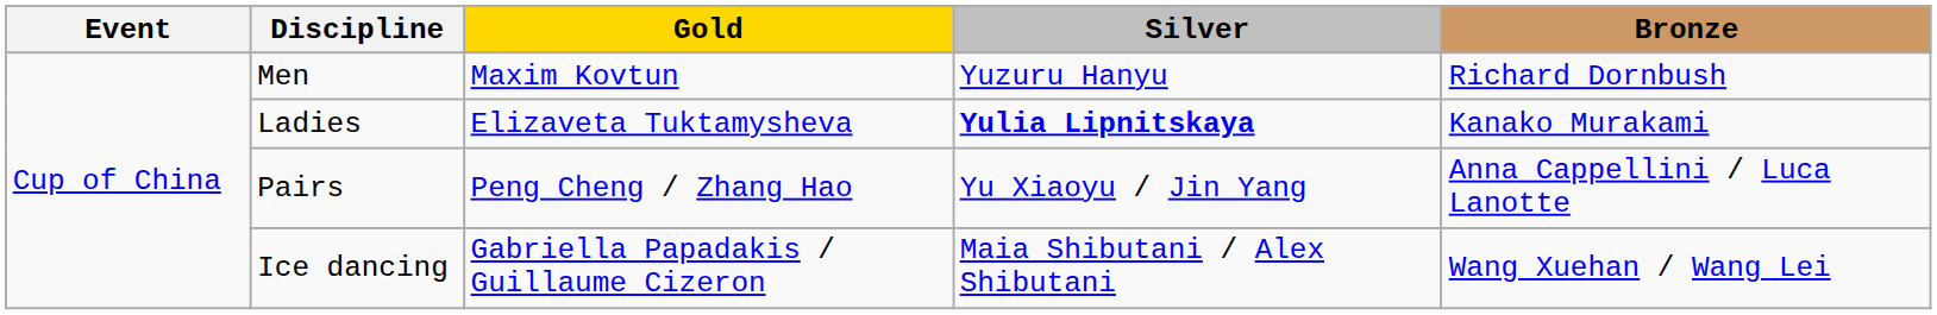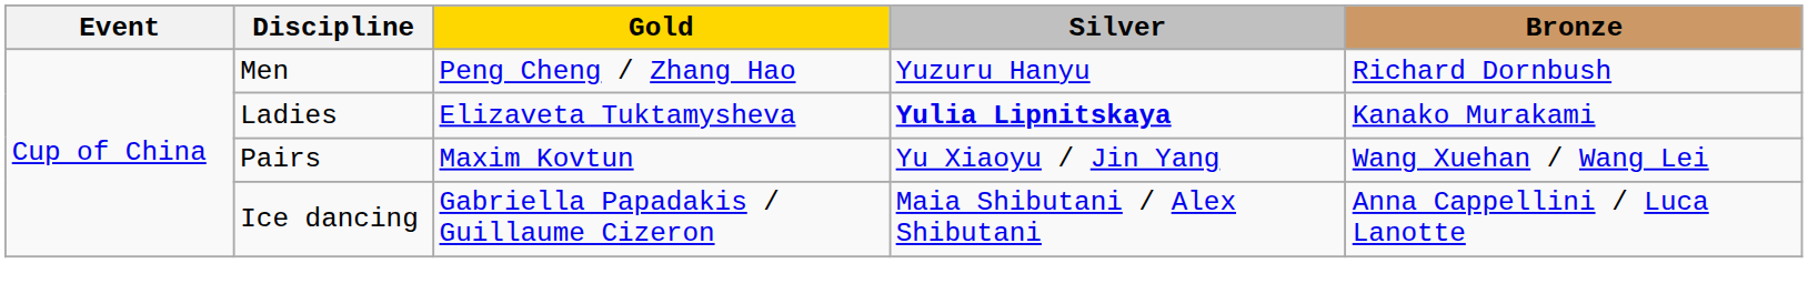Men | Gold: Maxim Kovtun -> Peng Cheng / Zhang Hao
Pairs | Gold: Peng Cheng / Zhang Hao -> Maxim Kovtun
Pairs | Bronze: Anna Cappellini / Luca Lanotte -> Wang Xuehan / Wang Lei
Ice dancing | Bronze: Wang Xuehan / Wang Lei -> Anna Cappellini / Luca Lanotte
